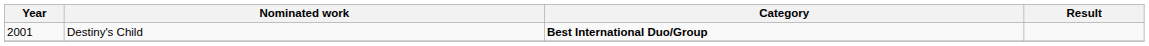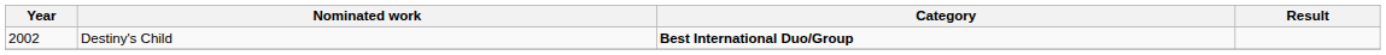Destiny's Child | Year: 2001 -> 2002
